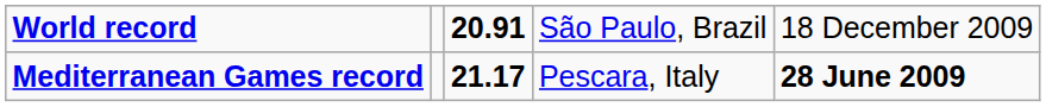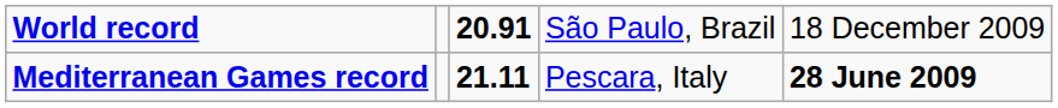Mediterranean Games record | column 3: 21.17 -> 21.11
